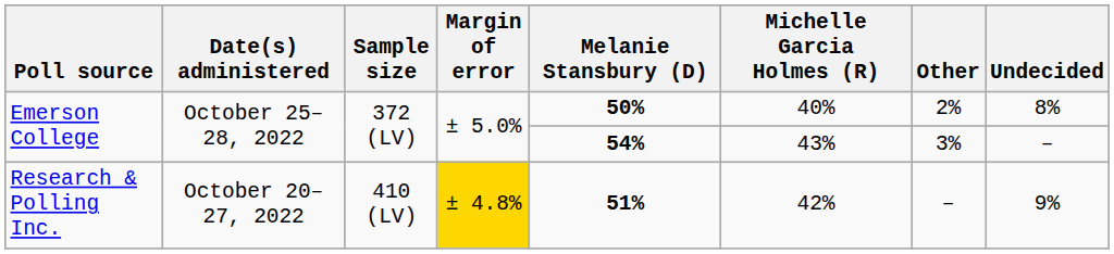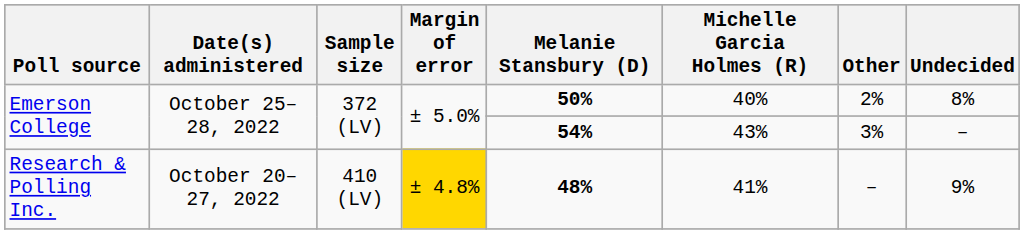Research & Polling Inc. | Melanie Stansbury (D): 51% -> 48%
Research & Polling Inc. | Michelle Garcia Holmes (R): 42% -> 41%
